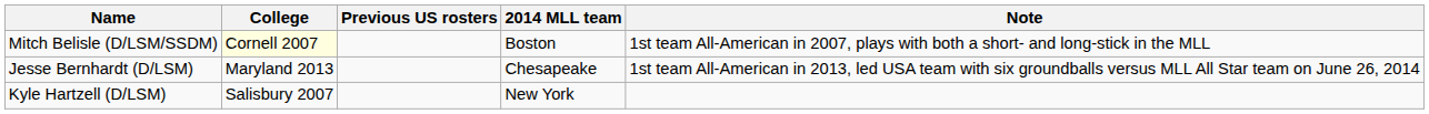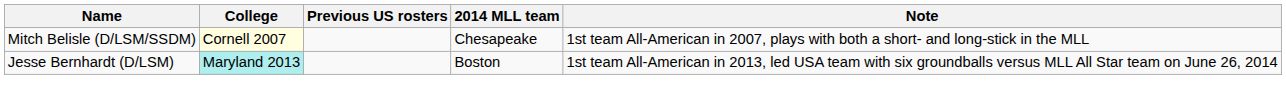Mitch Belisle (D/LSM/SSDM) | 2014 MLL team: Boston -> Chesapeake
Jesse Bernhardt (D/LSM) | College: no background -> paleturquoise background
Jesse Bernhardt (D/LSM) | 2014 MLL team: Chesapeake -> Boston
- row: Kyle Hartzell (D/LSM) | Salisbury 2007 | New York
